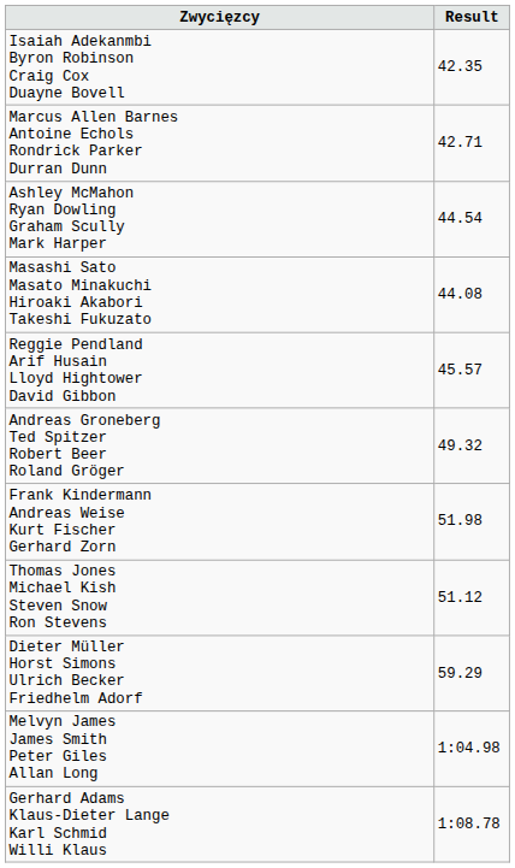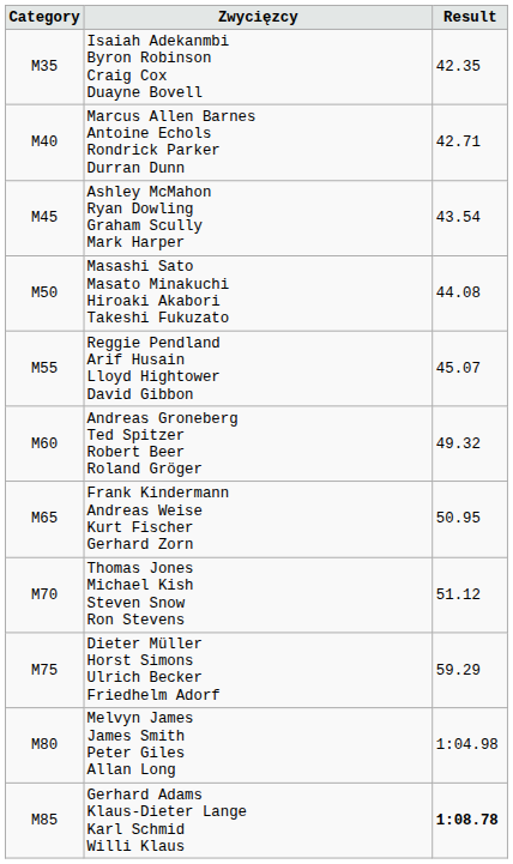+ column: Category | M35 | M40 | M45 | M50 | M55 | M60 | M65 | M70 | M75 | M80 | M85
Ashley McMahon Ryan Dowling Graham Scully Mark Harper | Result: 44.54 -> 43.54
Reggie Pendland Arif Husain Lloyd Hightower David Gibbon | Result: 45.57 -> 45.07
Frank Kindermann Andreas Weise Kurt Fischer Gerhard Zorn | Result: 51.98 -> 50.95
Gerhard Adams Klaus-Dieter Lange Karl Schmid Willi Klaus | Result: normal -> bold
